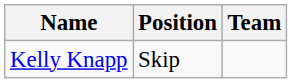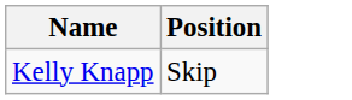- column: Team
